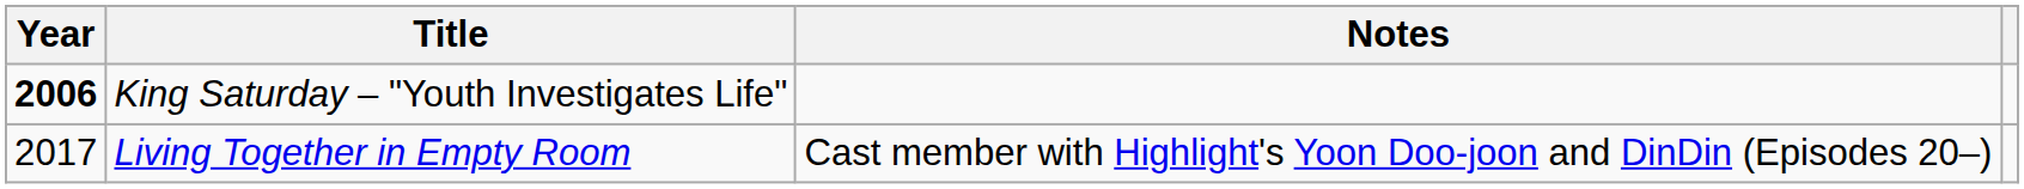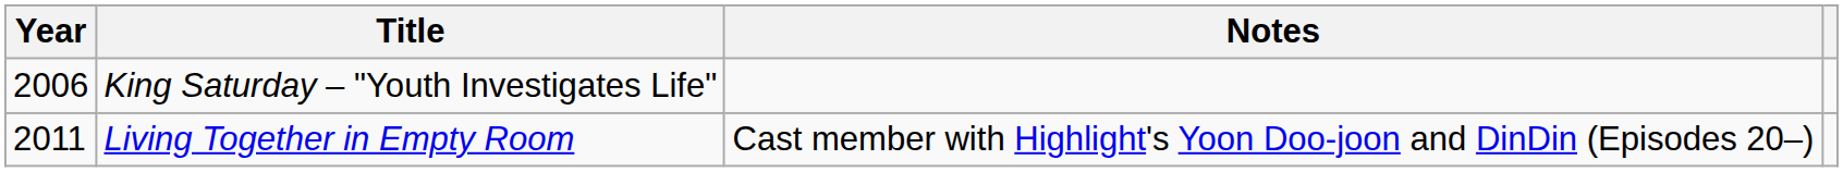King Saturday – "Youth Investigates Life" | Year: bold -> normal
Living Together in Empty Room | Year: 2017 -> 2011
